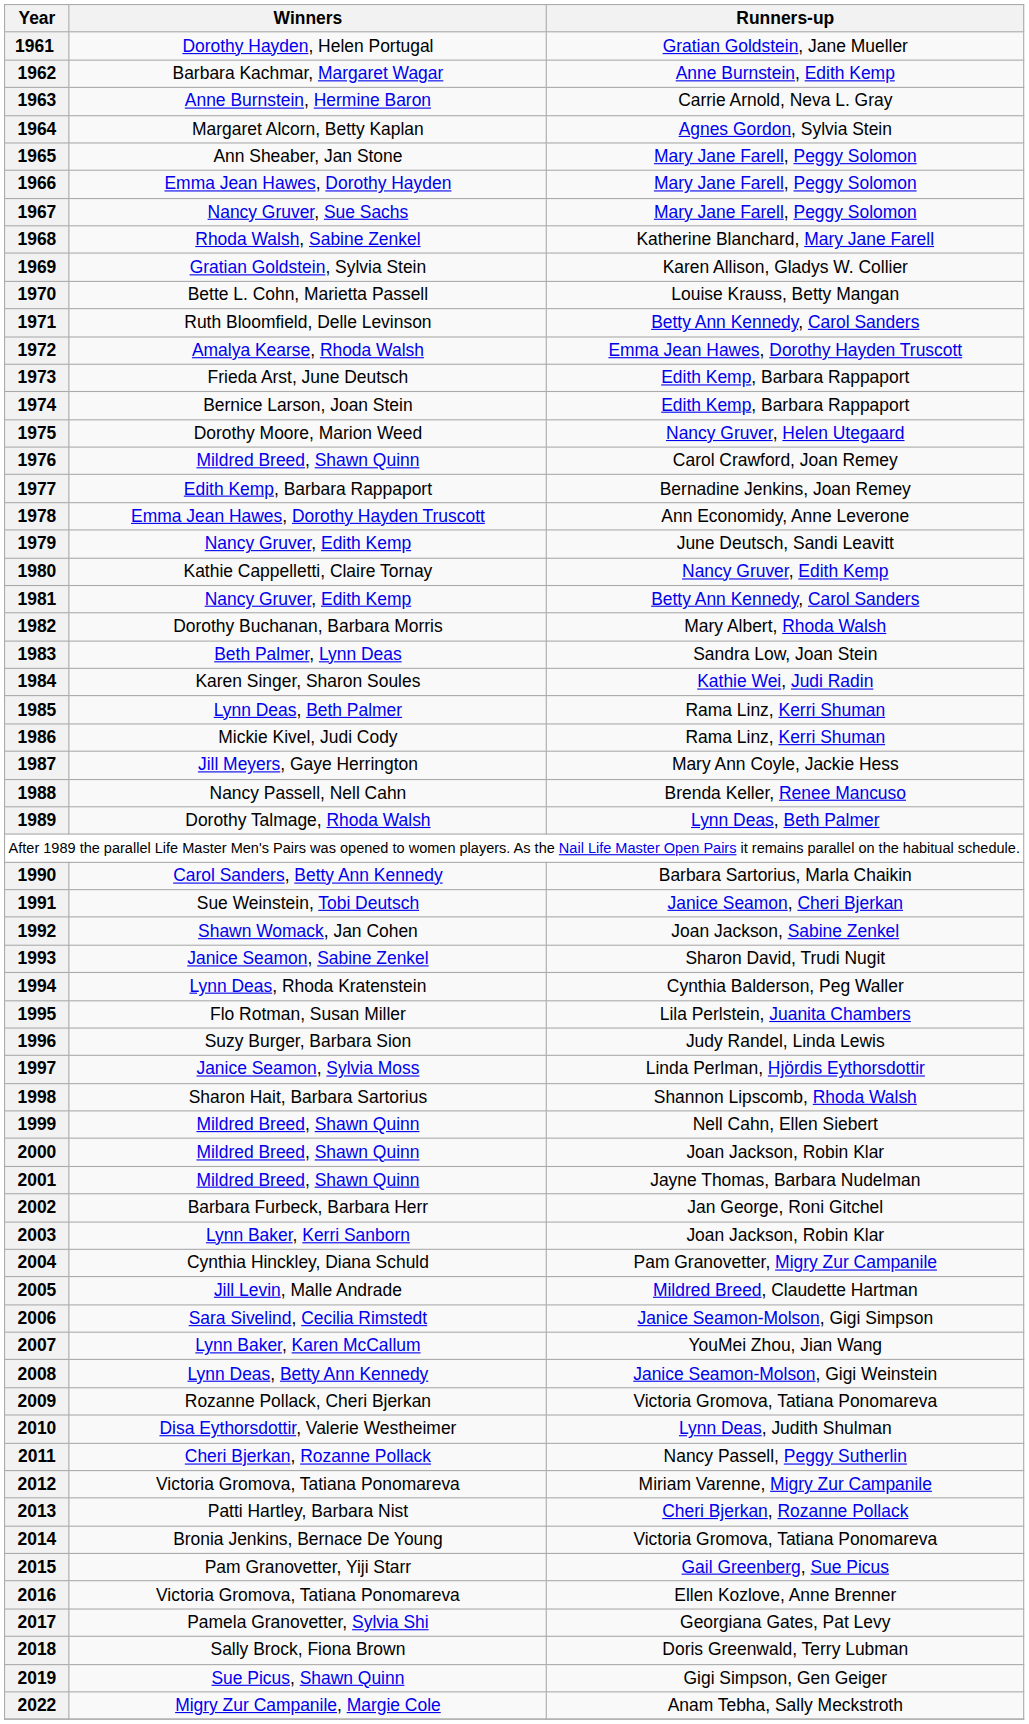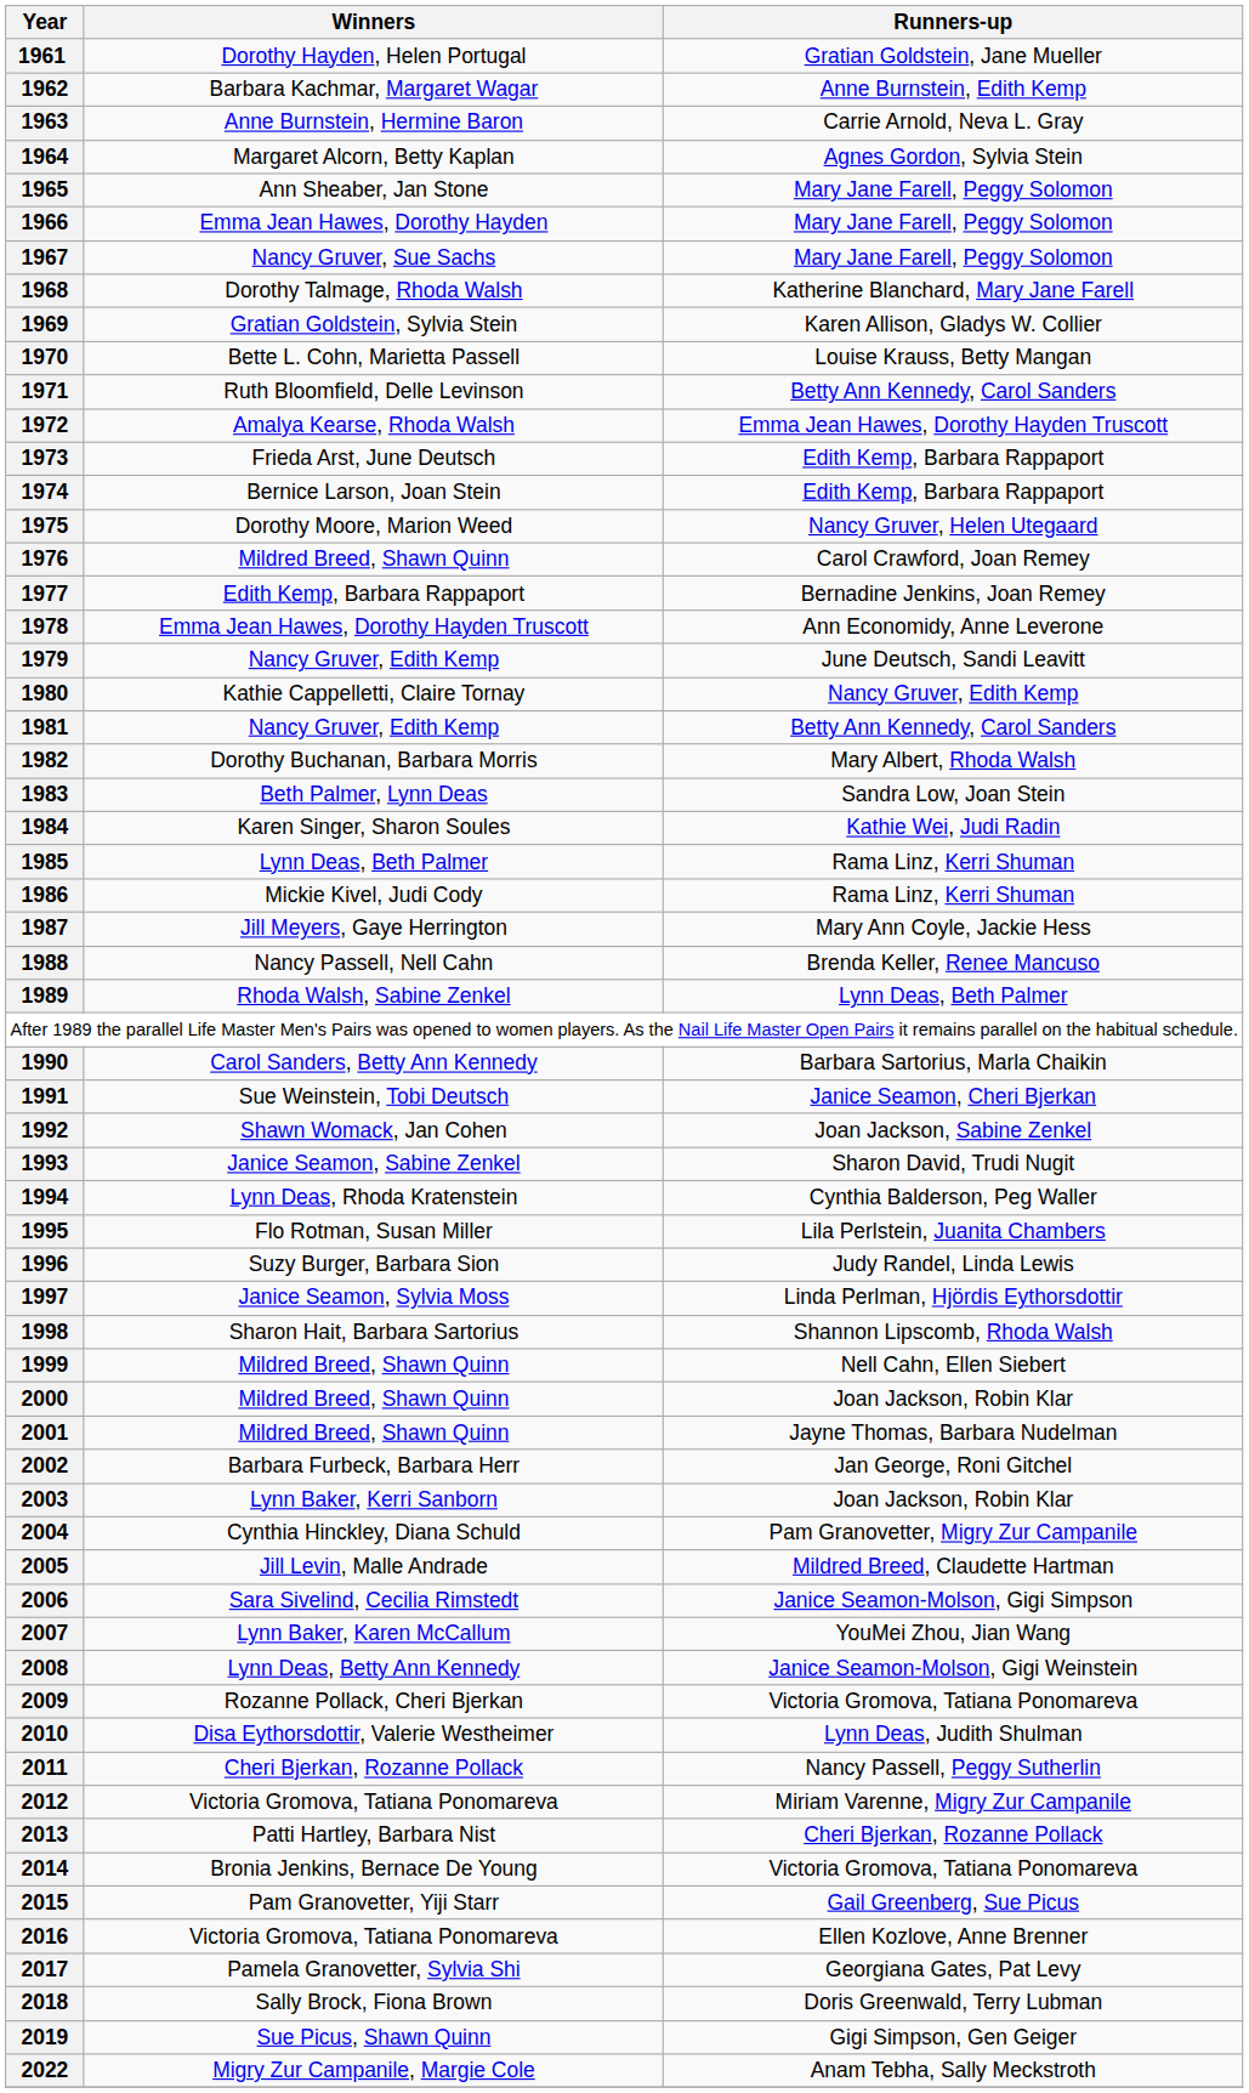1968 | Winners: Rhoda Walsh, Sabine Zenkel -> Dorothy Talmage, Rhoda Walsh
1989 | Winners: Dorothy Talmage, Rhoda Walsh -> Rhoda Walsh, Sabine Zenkel
